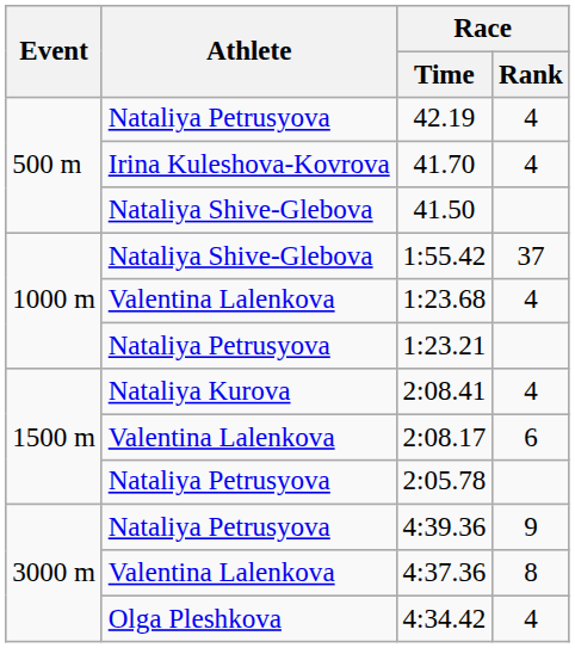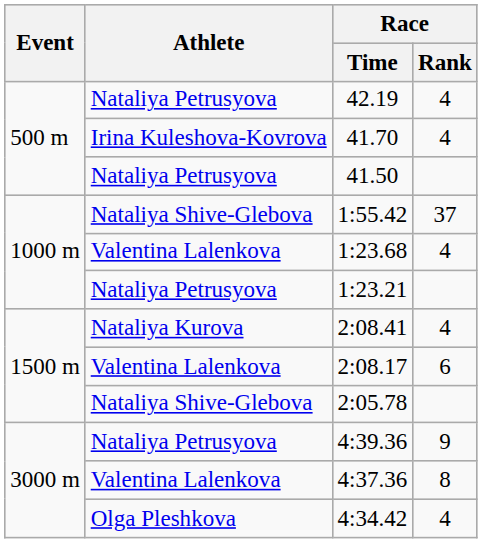41.50 | Athlete: Nataliya Shive-Glebova -> Nataliya Petrusyova
2:05.78 | Athlete: Nataliya Petrusyova -> Nataliya Shive-Glebova
